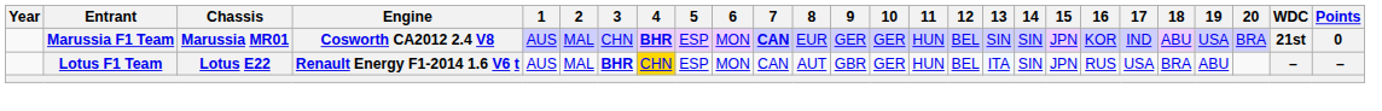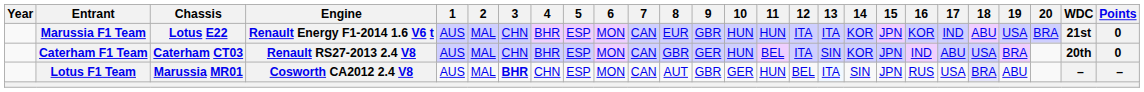Marussia F1 Team | Chassis: Marussia MR01 -> Lotus E22
Marussia F1 Team | Engine: Cosworth CA2012 2.4 V8 -> Renault Energy F1-2014 1.6 V6 t
Marussia F1 Team | 4: bold -> normal
Marussia F1 Team | 7: bold -> normal
Marussia F1 Team | 9: GER -> GBR
Marussia F1 Team | 10: GER -> HUN
Marussia F1 Team | 12: BEL -> ITA
Marussia F1 Team | 13: SIN -> ITA
Marussia F1 Team | 14: SIN -> KOR
+ row: Caterham F1 Team | Caterham CT03 | Renault RS27-2013 2.4 V8 | AUS | MAL | CHN | BHR | ESP | MON | CAN | GBR | GER | HUN | BEL | ITA | SIN | KOR | JPN | IND | ABU | USA | BRA | 20th | 0
Lotus F1 Team | Chassis: Lotus E22 -> Marussia MR01
Lotus F1 Team | Engine: Renault Energy F1-2014 1.6 V6 t -> Cosworth CA2012 2.4 V8
Lotus F1 Team | 4: gold background -> no background
Lotus F1 Team | 18: no background -> lavender background
